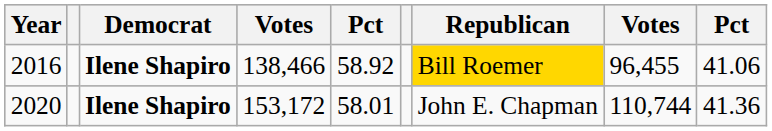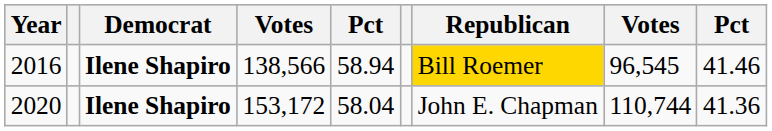2016 | column 4: 138,466 -> 138,566
2016 | column 5: 58.92 -> 58.94
2016 | column 8: 96,455 -> 96,545
2016 | column 9: 41.06 -> 41.46
2020 | column 5: 58.01 -> 58.04
